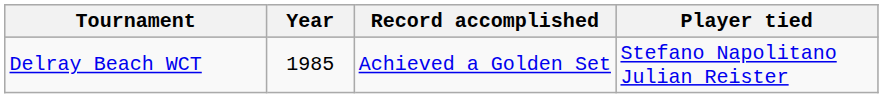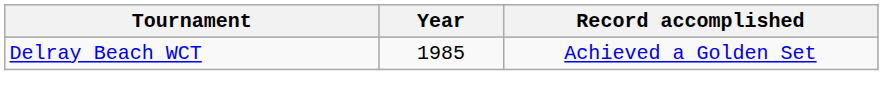- column: Player tied | Stefano Napolitano Julian Reister
